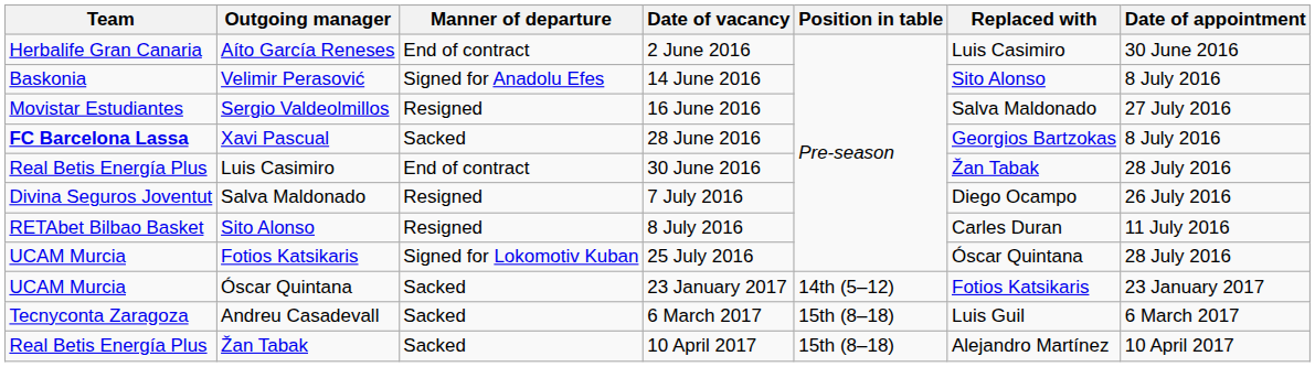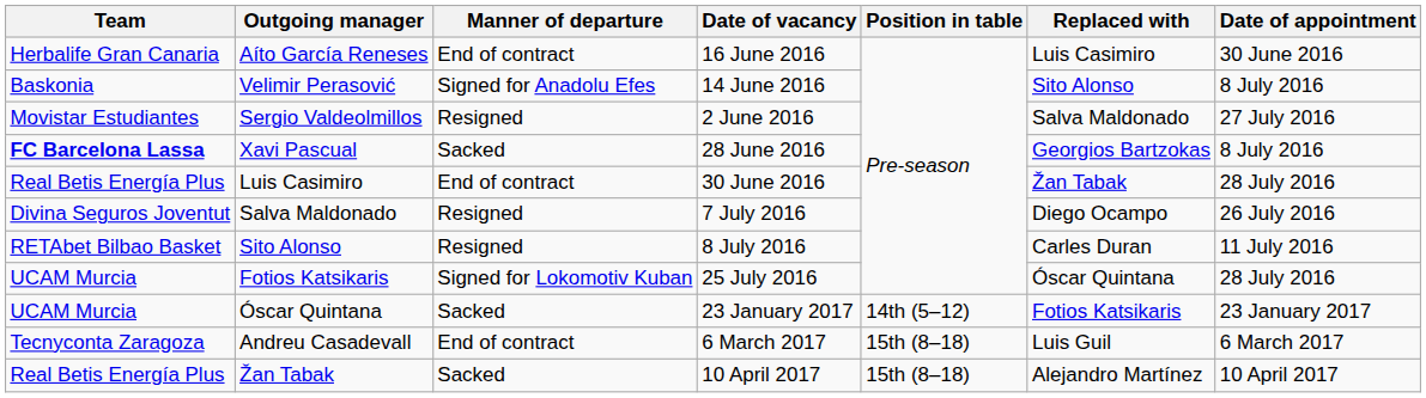Aíto García Reneses | Date of vacancy: 2 June 2016 -> 16 June 2016
Sergio Valdeolmillos | Date of vacancy: 16 June 2016 -> 2 June 2016
Andreu Casadevall | Manner of departure: Sacked -> End of contract
